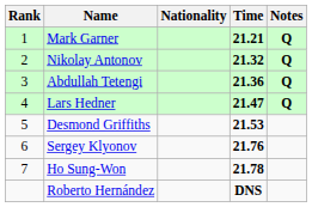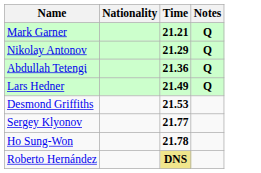- column: Rank | 1 | 2 | 3 | 4 | 5 | 6 | 7
Nikolay Antonov | Time: 21.32 -> 21.29
Lars Hedner | Time: 21.47 -> 21.49
Sergey Klyonov | Time: 21.76 -> 21.77
Roberto Hernández | Time: no background -> khaki background
